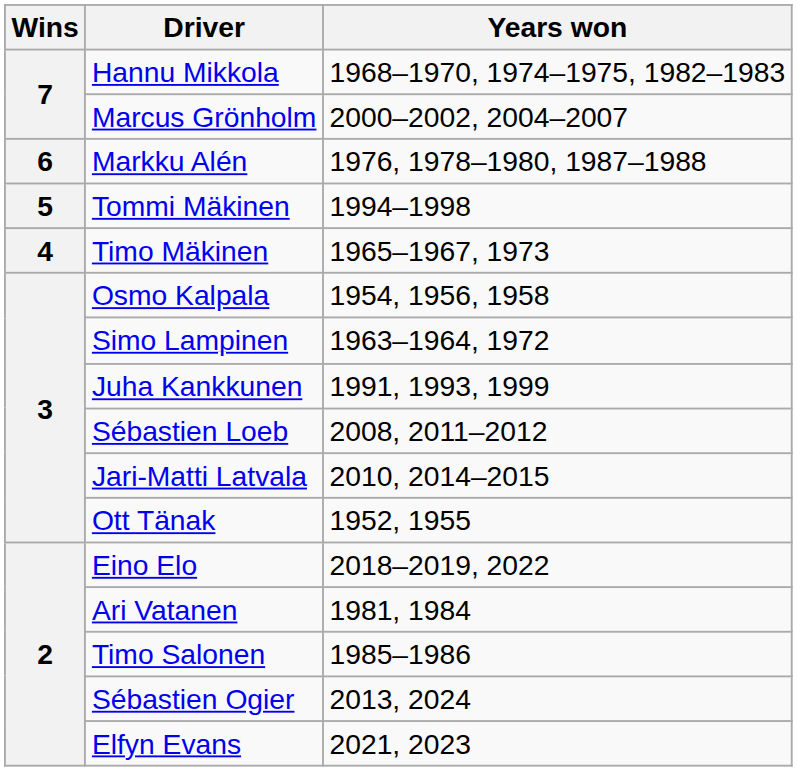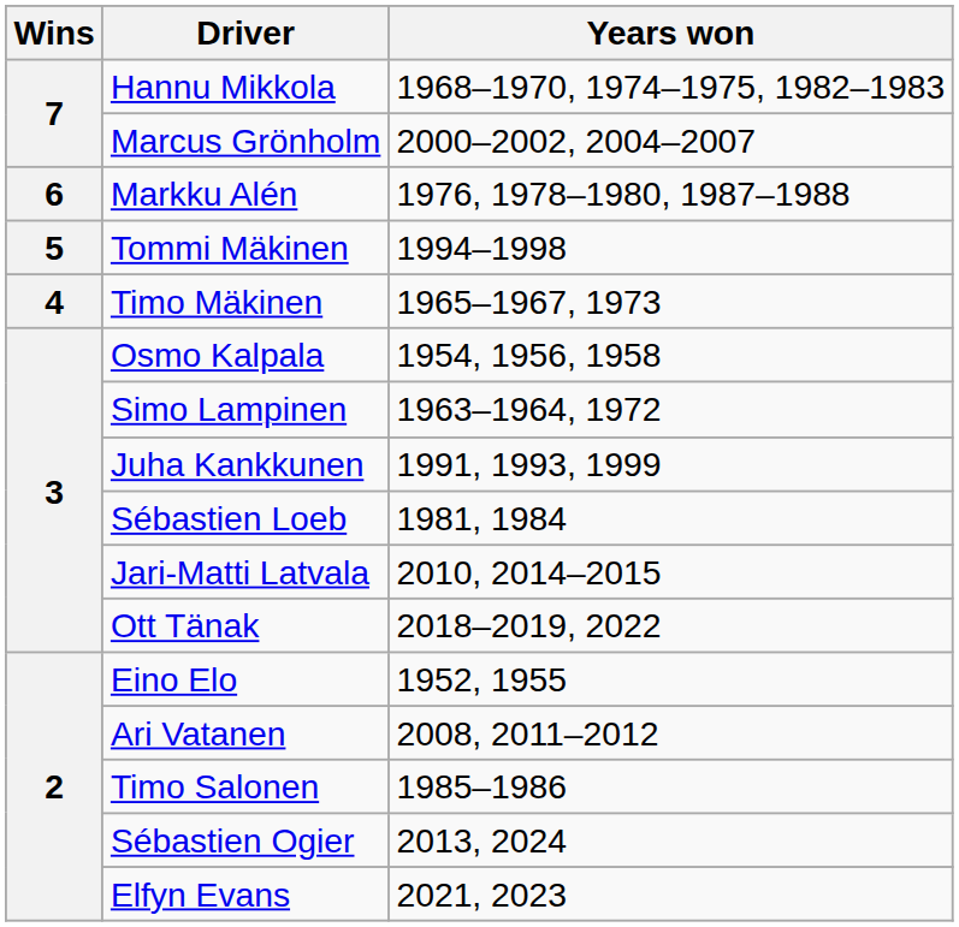Sébastien Loeb | Years won: 2008, 2011–2012 -> 1981, 1984
Ott Tänak | Years won: 1952, 1955 -> 2018–2019, 2022
Eino Elo | Years won: 2018–2019, 2022 -> 1952, 1955
Ari Vatanen | Years won: 1981, 1984 -> 2008, 2011–2012
